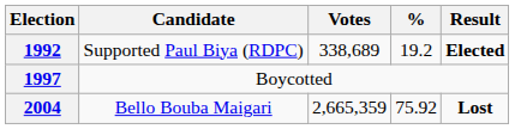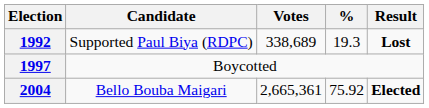1992 | %: 19.2 -> 19.3
1992 | Result: Elected -> Lost
2004 | Votes: 2,665,359 -> 2,665,361
2004 | Result: Lost -> Elected
